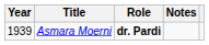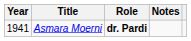Asmara Moerni | Year: 1939 -> 1941
